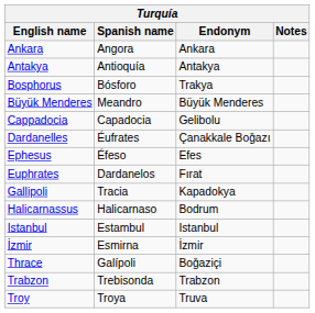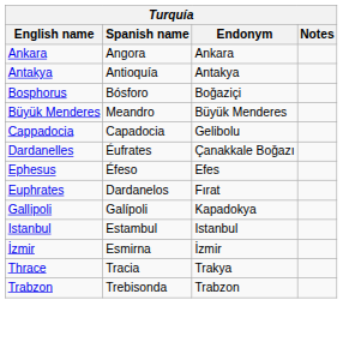Bosphorus | Endonym: Trakya -> Boǧaziçi
Gallipoli | Spanish name: Tracia -> Galípoli
- row: Halicarnassus | Halicarnaso | Bodrum
Thrace | Spanish name: Galípoli -> Tracia
Thrace | Endonym: Boǧaziçi -> Trakya
- row: Troy | Troya | Truva
